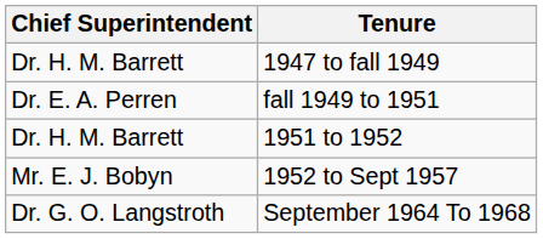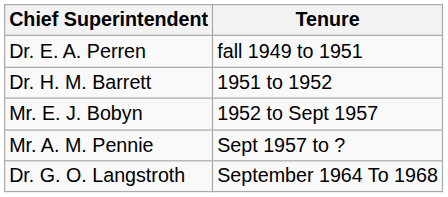- row: Dr. H. M. Barrett | 1947 to fall 1949
+ row: Mr. A. M. Pennie | Sept 1957 to ?
